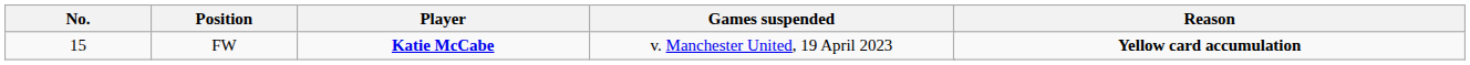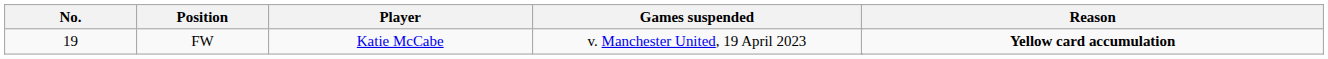FW | No.: 15 -> 19
FW | Player: bold -> normal
